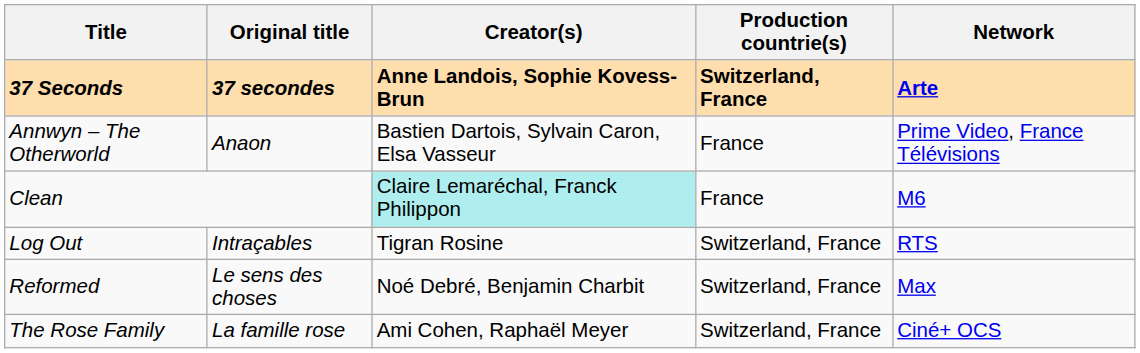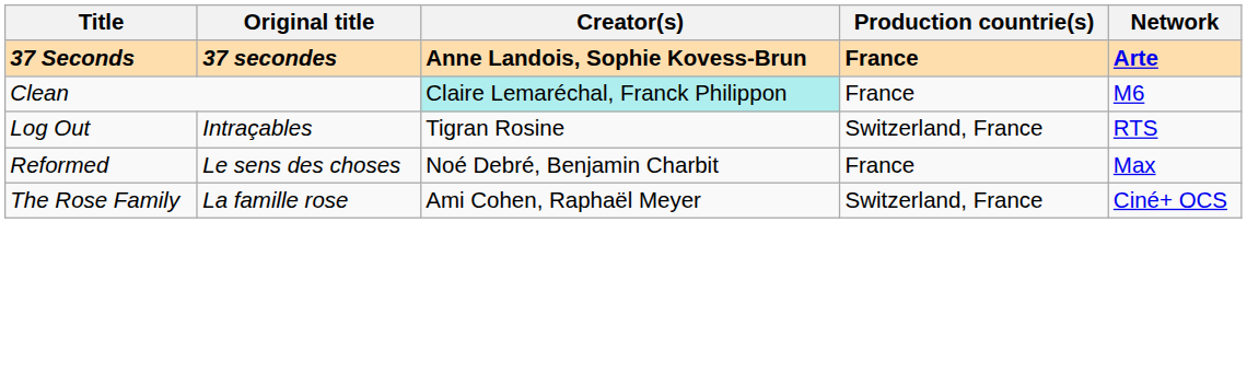37 Seconds | Production countrie(s): Switzerland, France -> France
- row: Annwyn – The Otherworld | Anaon | Bastien Dartois, Sylvain Caron, Elsa Vasseur | France | Prime Video, France Télévisions
Reformed | Production countrie(s): Switzerland, France -> France
